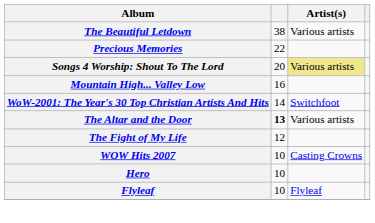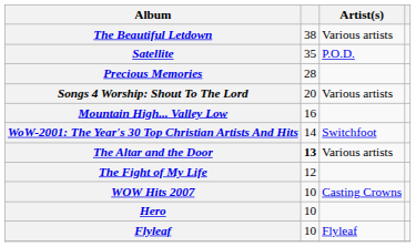+ row: Satellite | 35 | P.O.D.
Precious Memories | column 2: 22 -> 28
Songs 4 Worship: Shout To The Lord | Artist(s): khaki background -> no background
